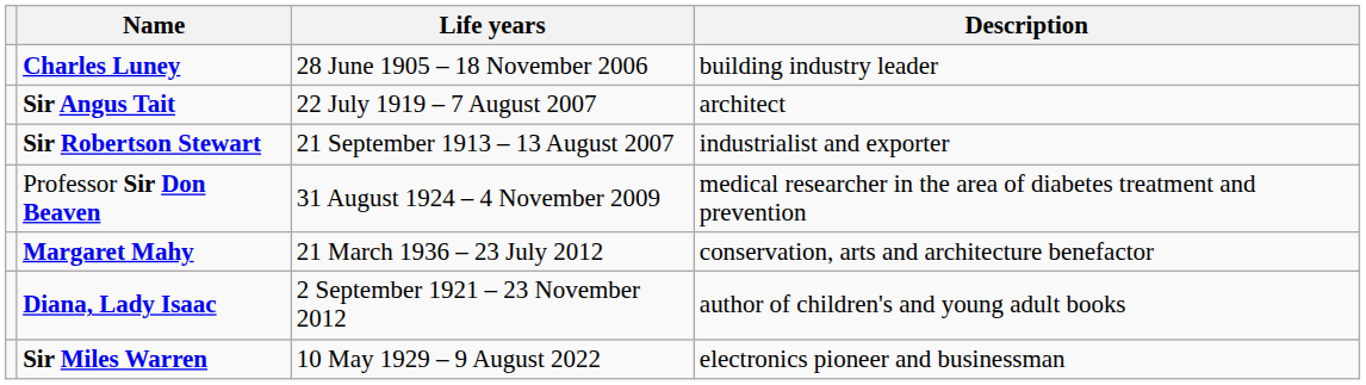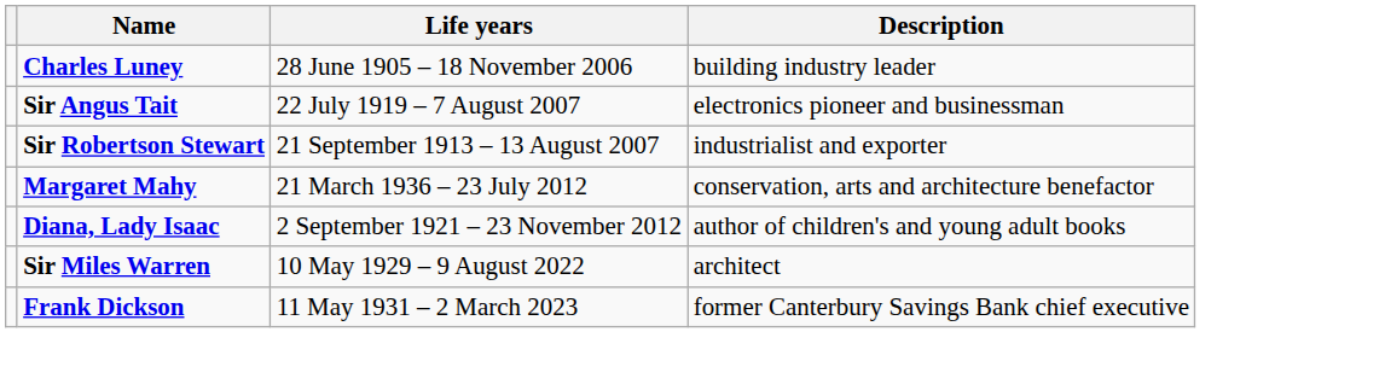Sir Angus Tait | Description: architect -> electronics pioneer and businessman
- row: Professor Sir Don Beaven | 31 August 1924 – 4 November 2009 | medical researcher in the area of diabetes treatment and prevention
Sir Miles Warren | Description: electronics pioneer and businessman -> architect
+ row: Frank Dickson | 11 May 1931 – 2 March 2023 | former Canterbury Savings Bank chief executive
